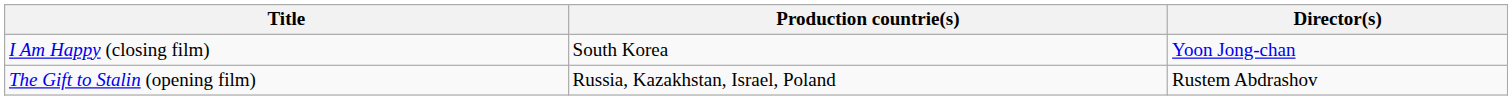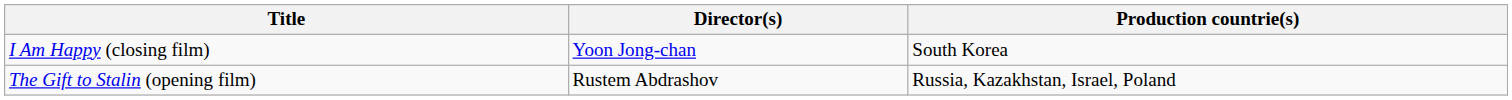columns swapped: Director(s) <-> Production countrie(s)
